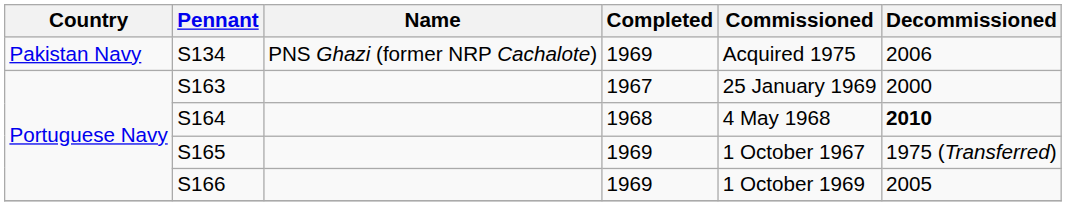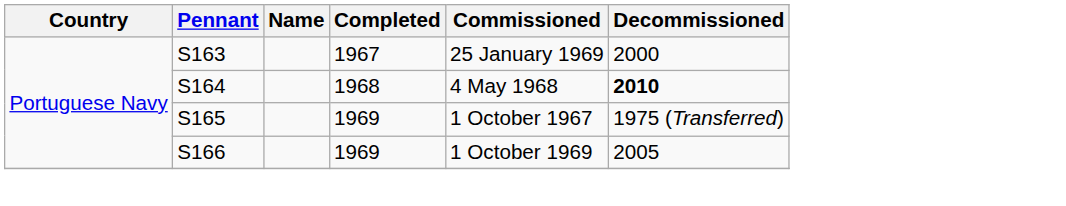- row: Pakistan Navy | S134 | PNS Ghazi (former NRP Cachalote) | 1969 | Acquired 1975 | 2006
